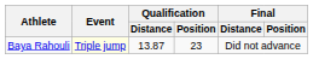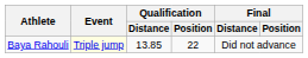Baya Rahouli | Qualification / Distance: 13.87 -> 13.85
Baya Rahouli | Qualification / Position: 23 -> 22
